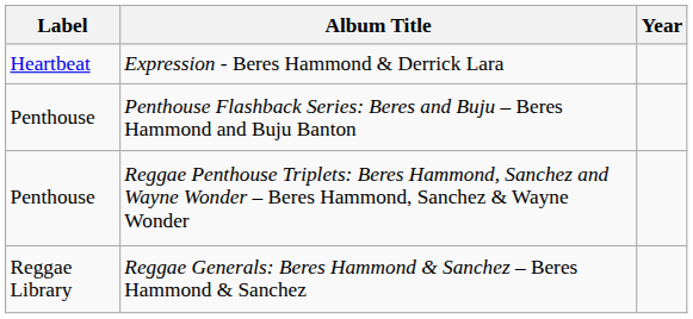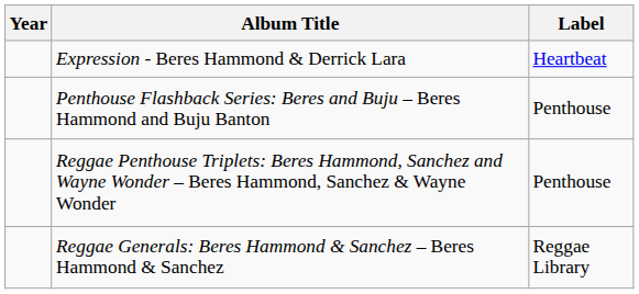columns swapped: Year <-> Label
